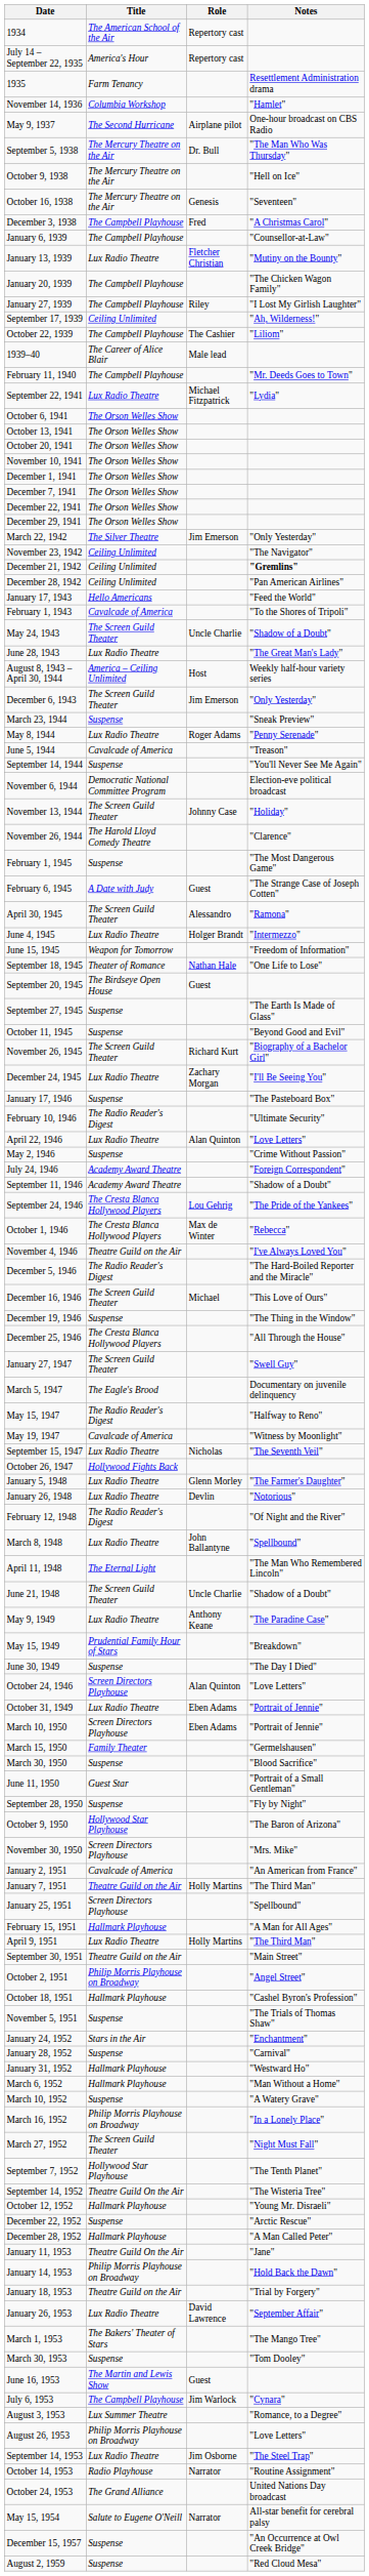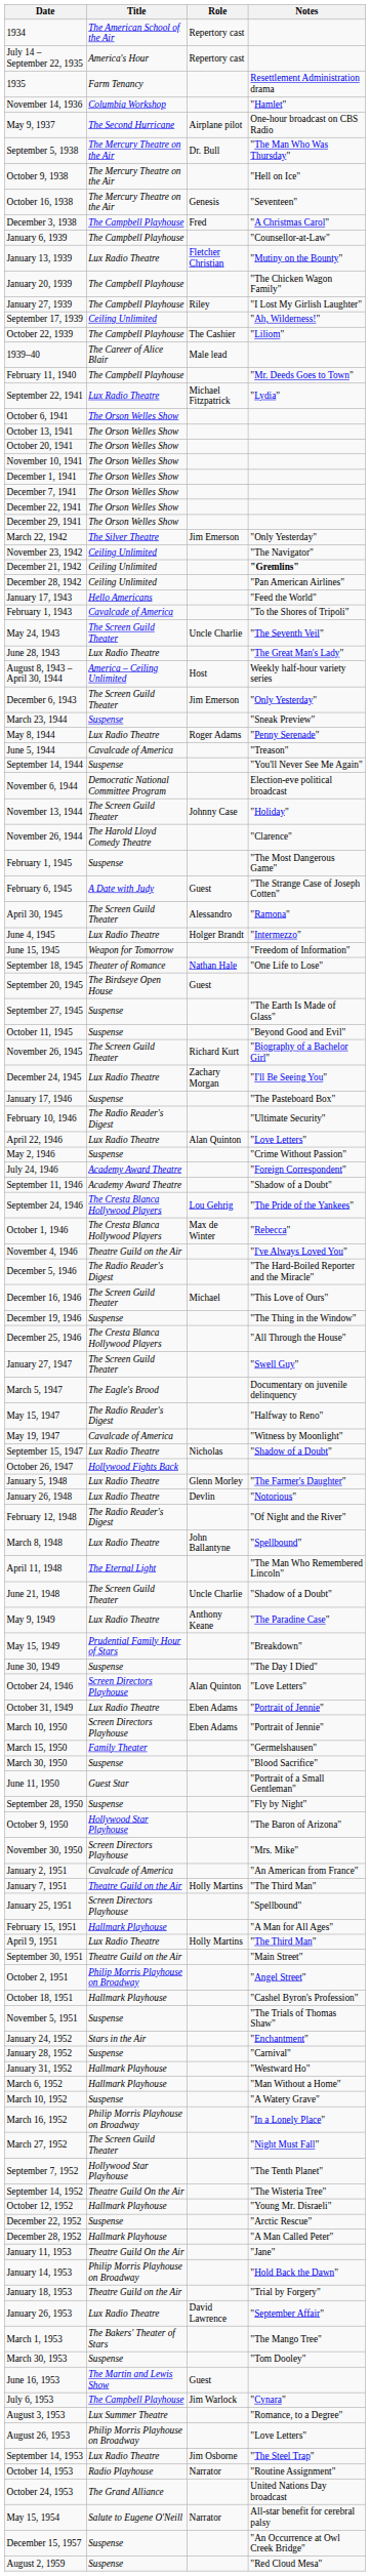May 24, 1943 | Notes: "Shadow of a Doubt" -> "The Seventh Veil"
September 15, 1947 | Notes: "The Seventh Veil" -> "Shadow of a Doubt"
